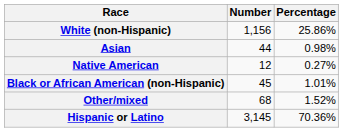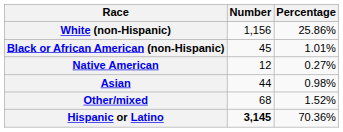rows swapped: Black or African American (non-Hispanic) <-> Asian
Hispanic or Latino | Number: normal -> bold
